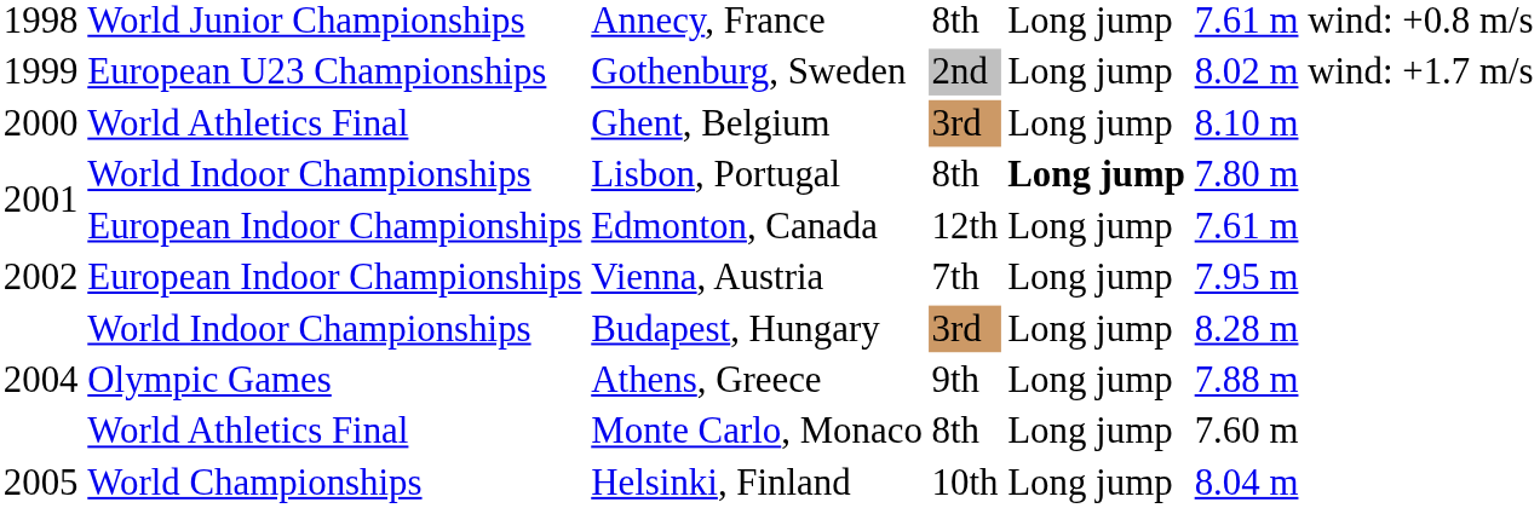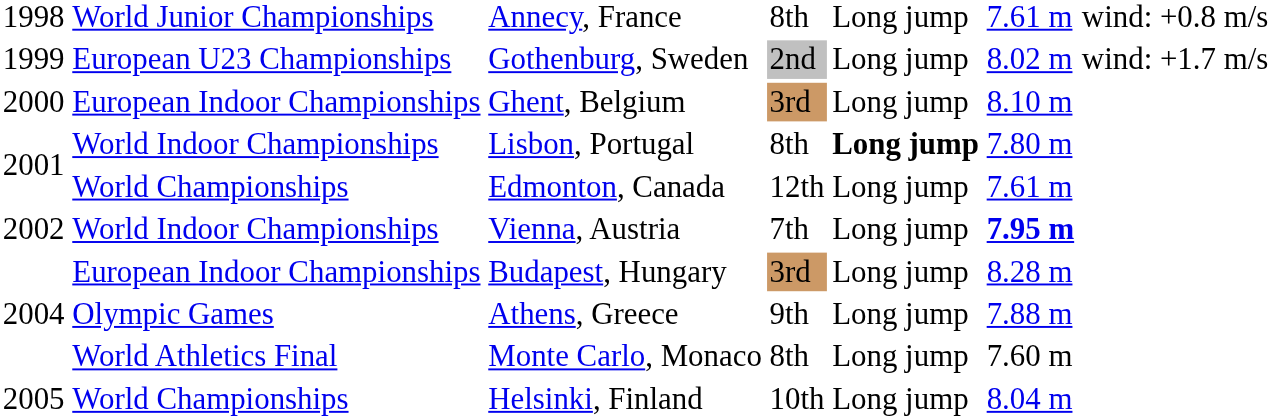Ghent, Belgium | column 2: World Athletics Final -> European Indoor Championships
Edmonton, Canada | column 2: European Indoor Championships -> World Championships
Vienna, Austria | column 2: European Indoor Championships -> World Indoor Championships
Vienna, Austria | column 6: normal -> bold
Budapest, Hungary | column 2: World Indoor Championships -> European Indoor Championships
